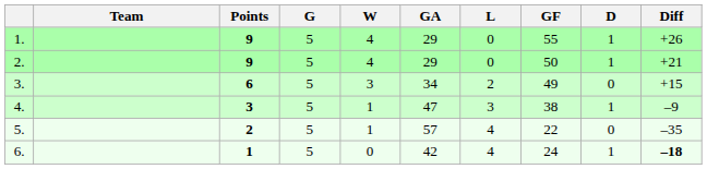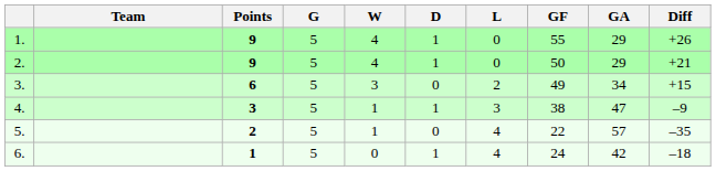columns swapped: D <-> GA
6. | Diff: bold -> normal
